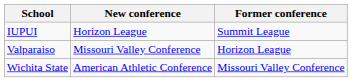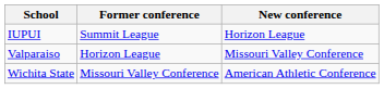columns swapped: Former conference <-> New conference
